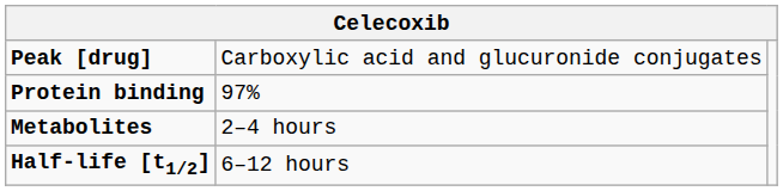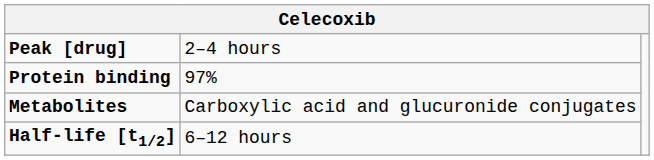Peak [drug] | column 2: Carboxylic acid and glucuronide conjugates -> 2–4 hours
Metabolites | column 2: 2–4 hours -> Carboxylic acid and glucuronide conjugates
